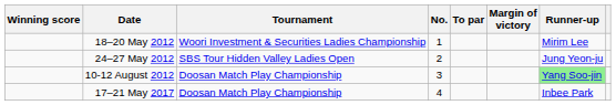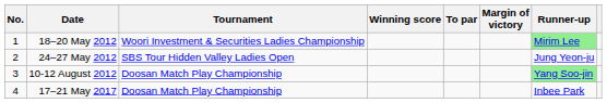columns swapped: No. <-> Winning score
18–20 May 2012 | Runner-up: no background -> lightgreen background
